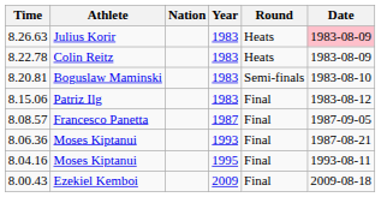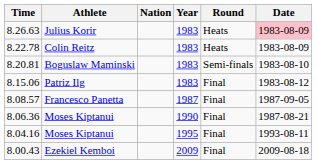8.06.36 | Year: 1993 -> 1990
